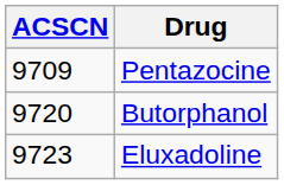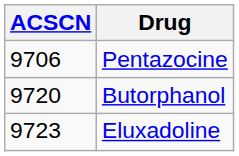Pentazocine | ACSCN: 9709 -> 9706
